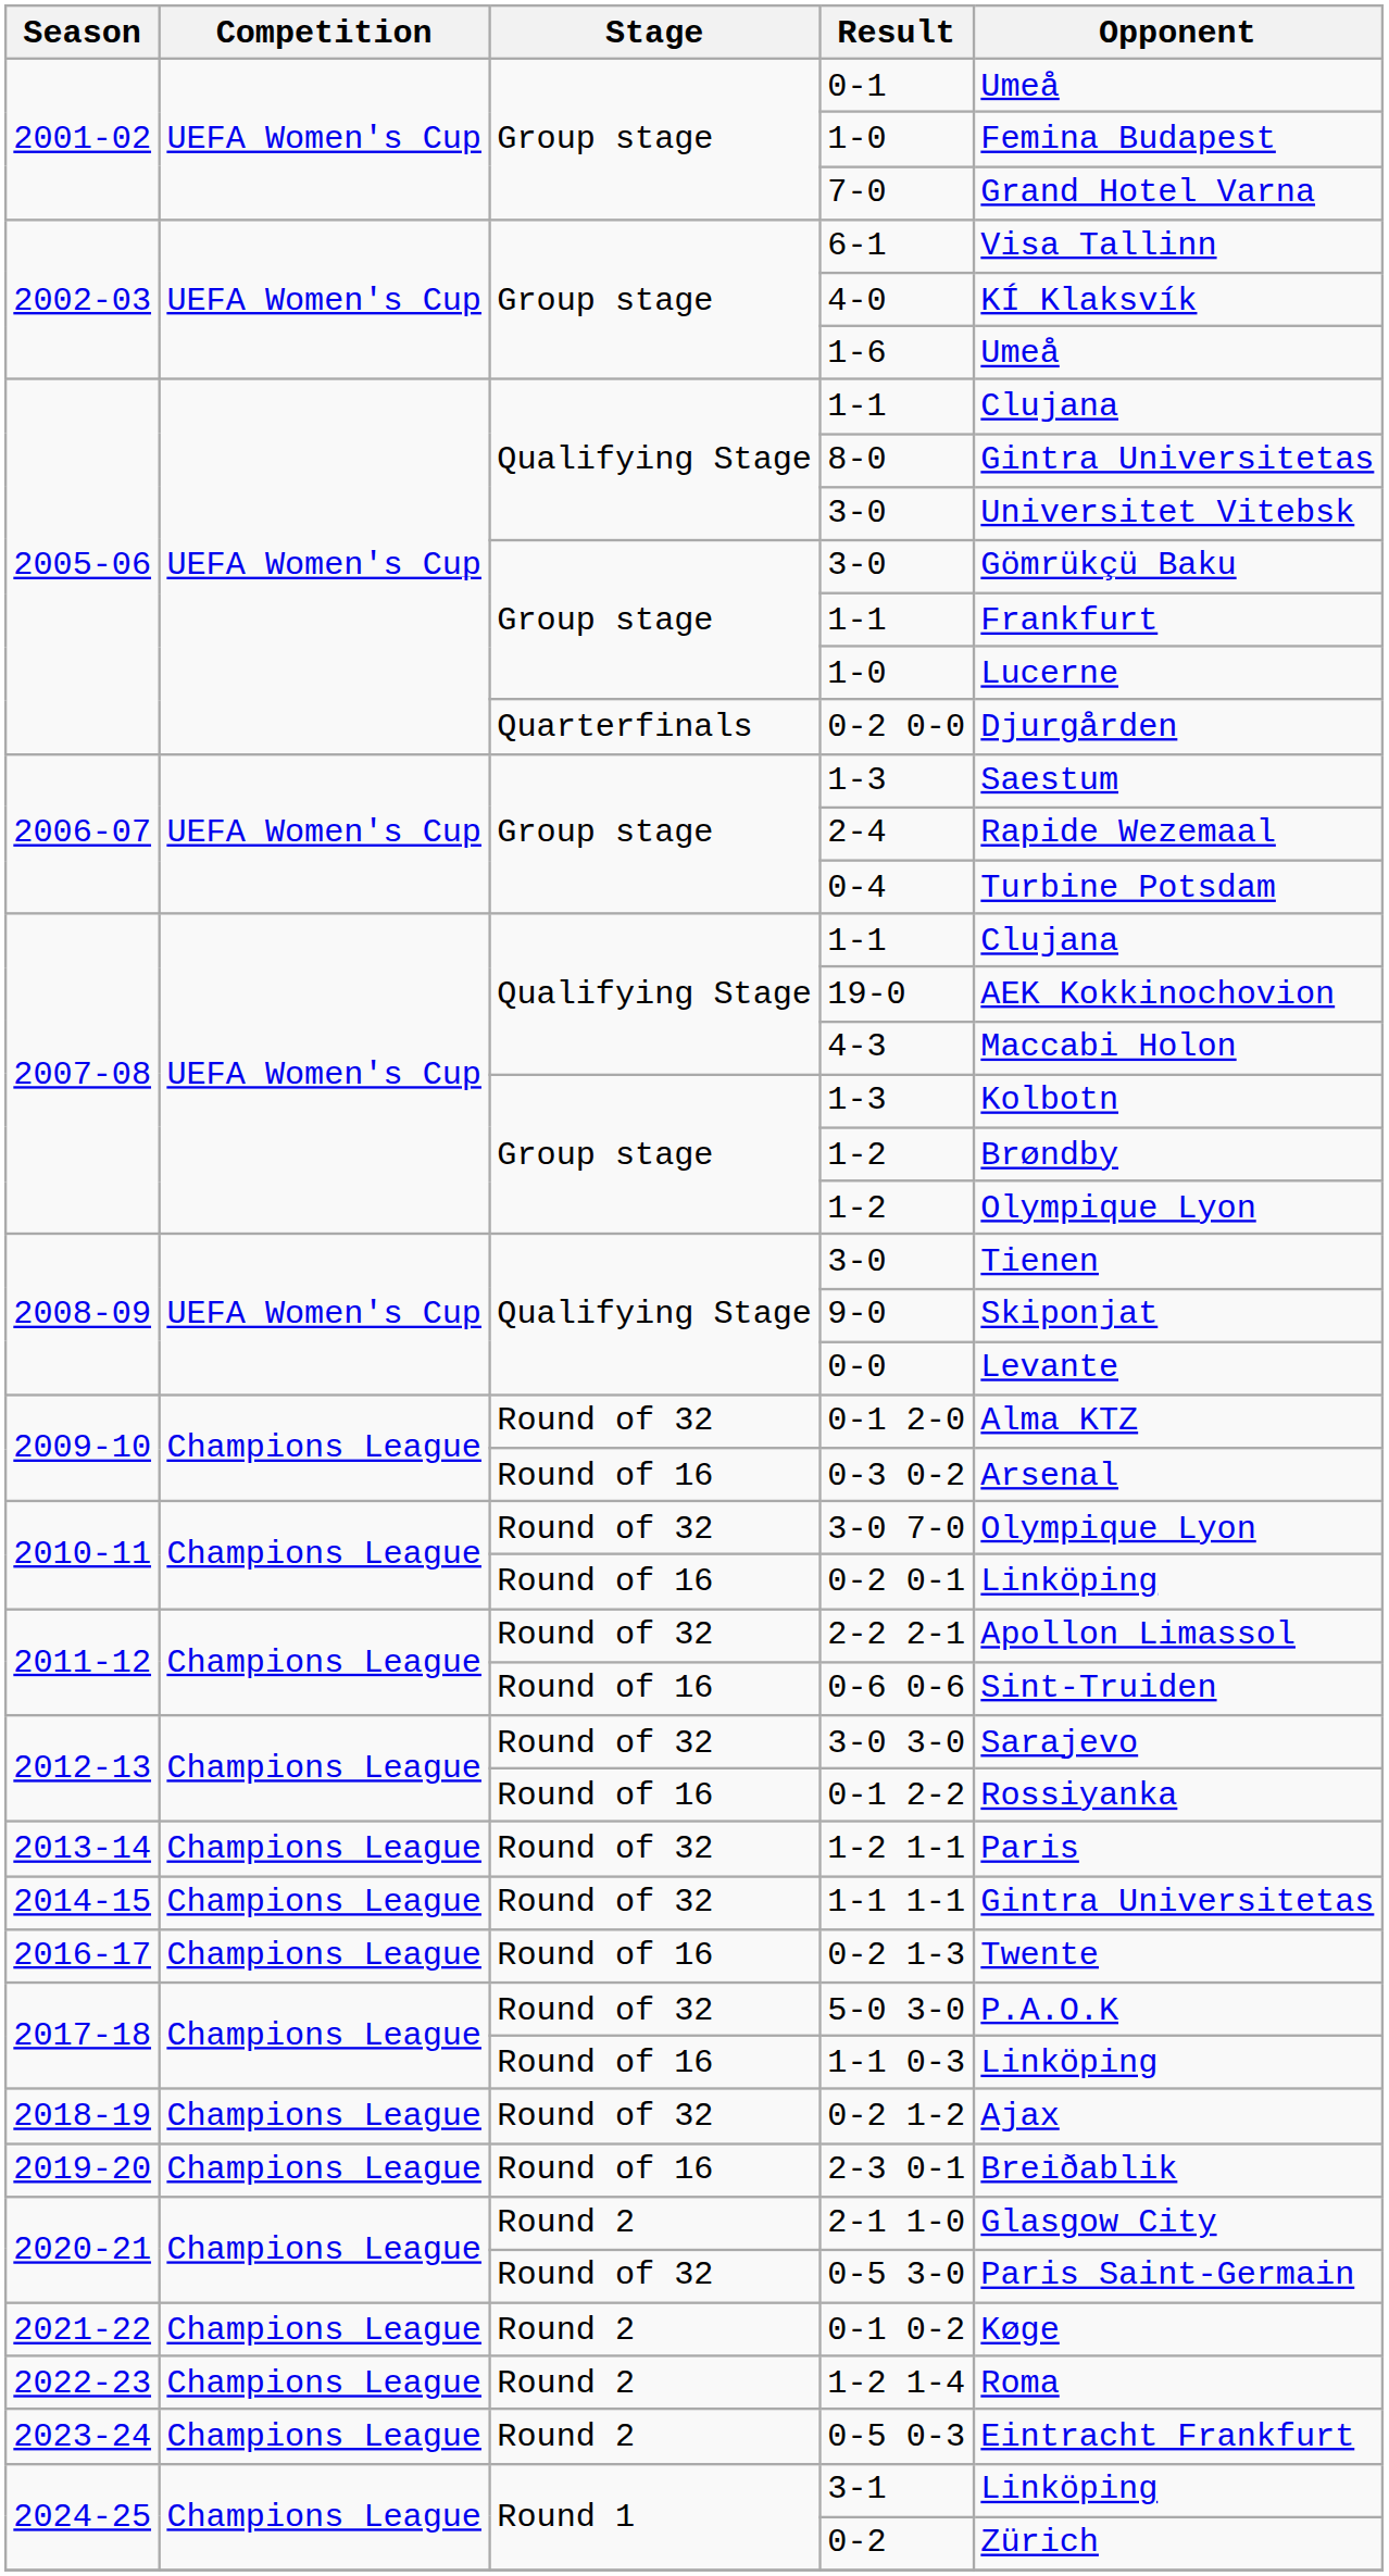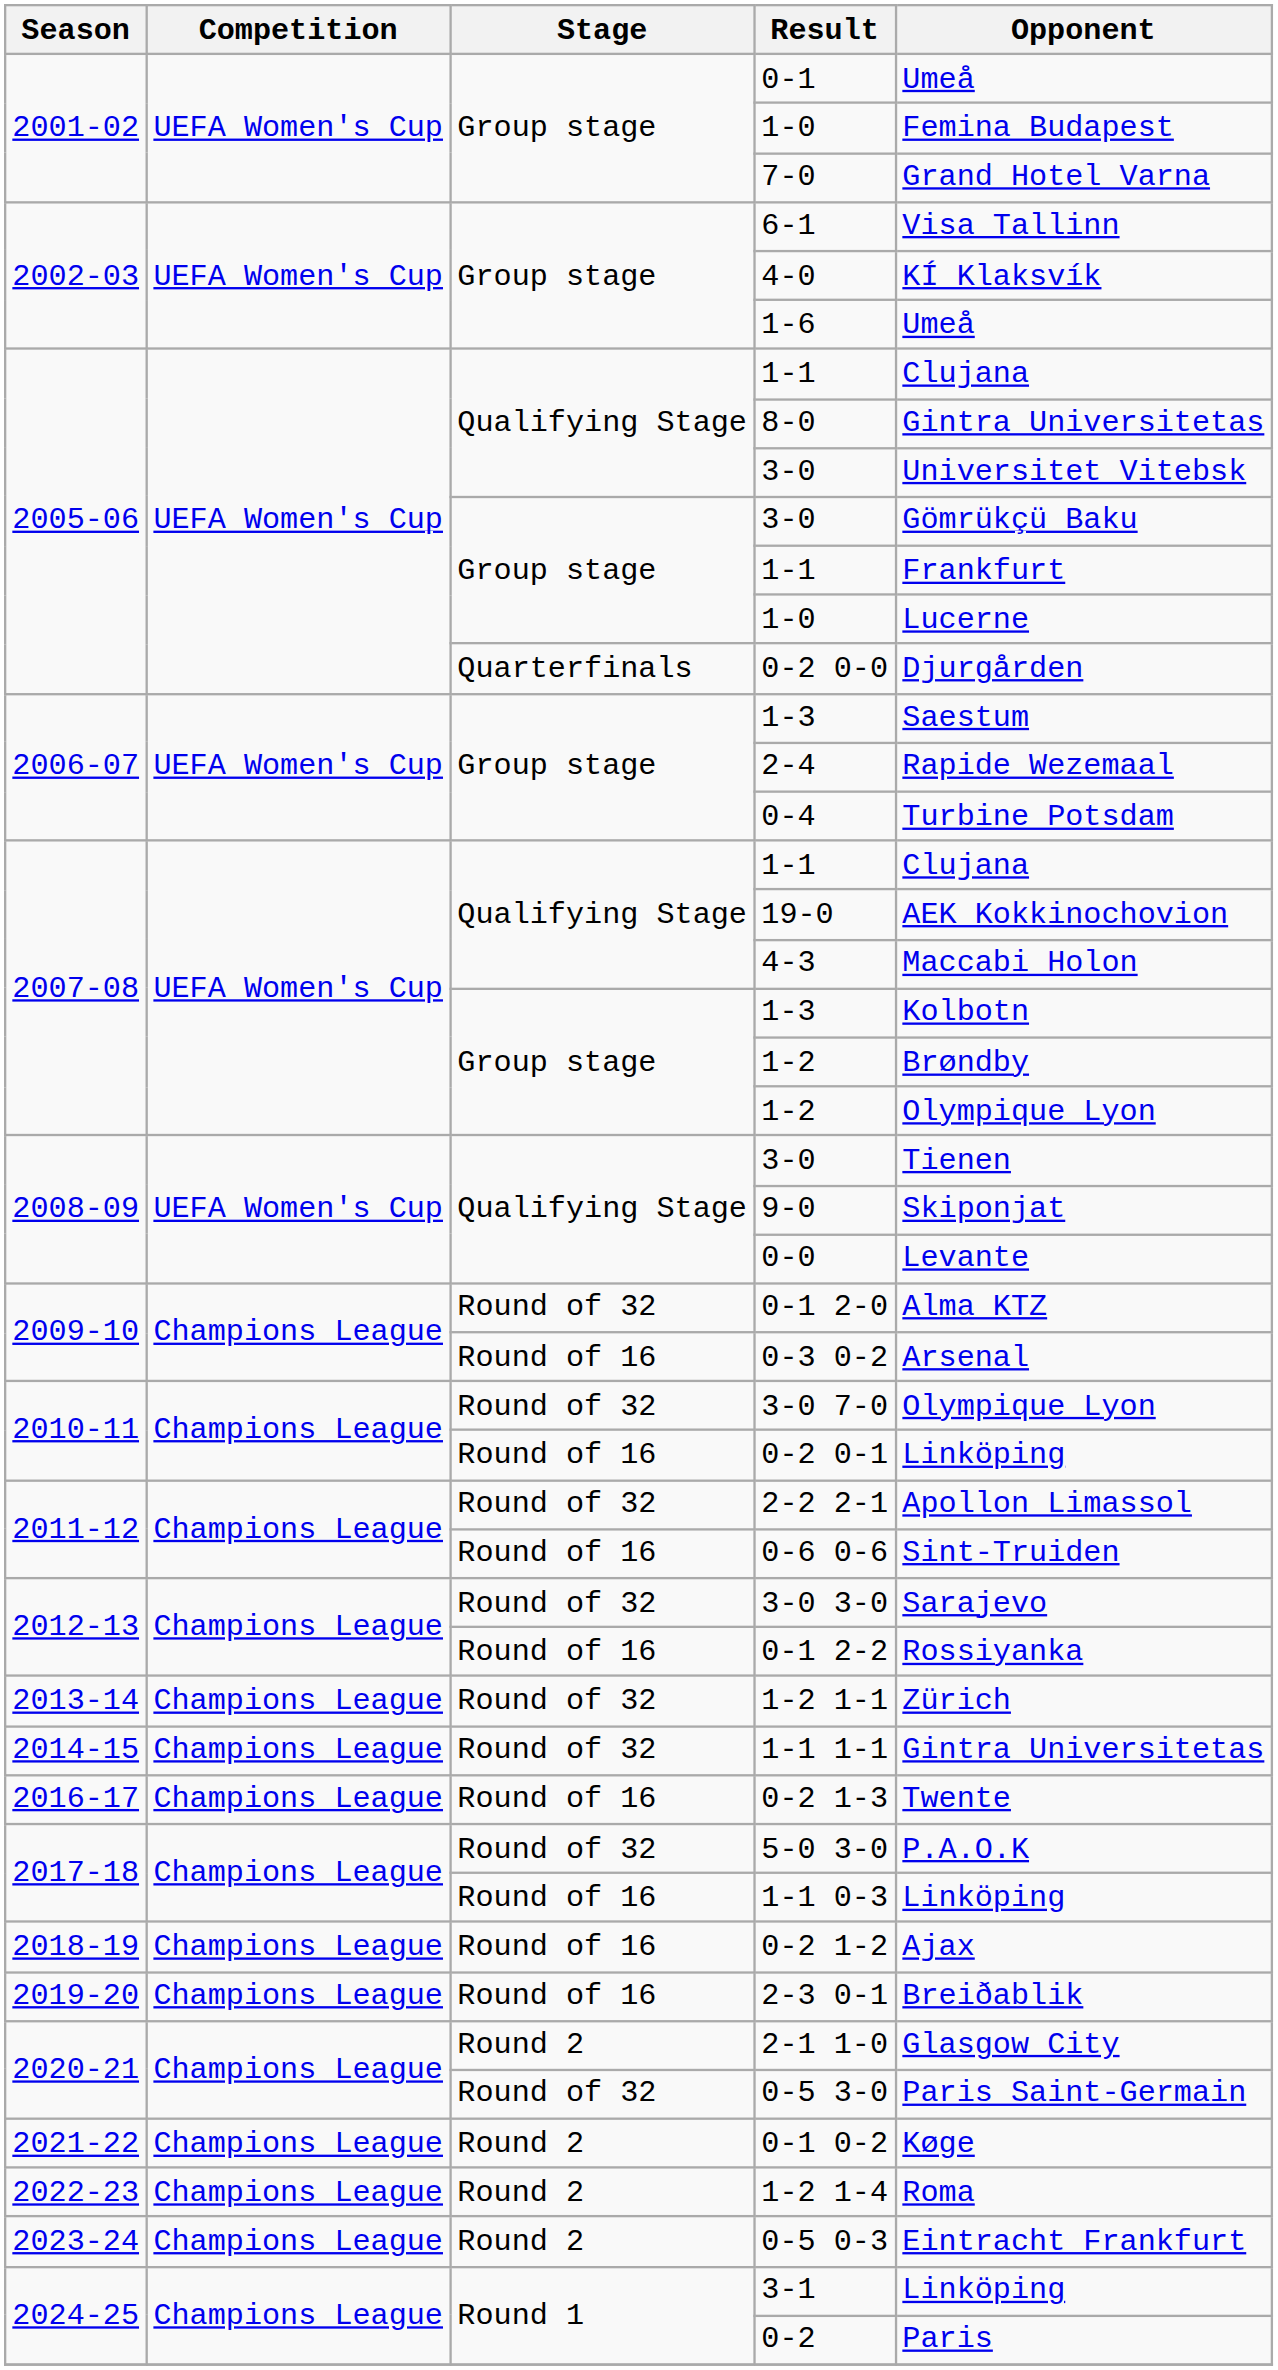1-2 1-1 | Opponent: Paris -> Zürich
0-2 1-2 | Stage: Round of 32 -> Round of 16
0-2 | Opponent: Zürich -> Paris
